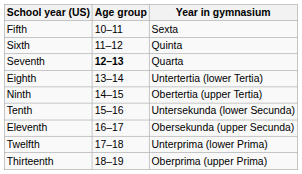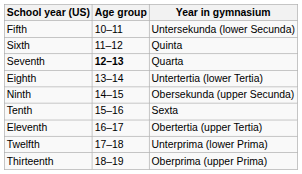Fifth | Year in gymnasium: Sexta -> Untersekunda (lower Secunda)
Ninth | Year in gymnasium: Obertertia (upper Tertia) -> Obersekunda (upper Secunda)
Tenth | Year in gymnasium: Untersekunda (lower Secunda) -> Sexta
Eleventh | Year in gymnasium: Obersekunda (upper Secunda) -> Obertertia (upper Tertia)
